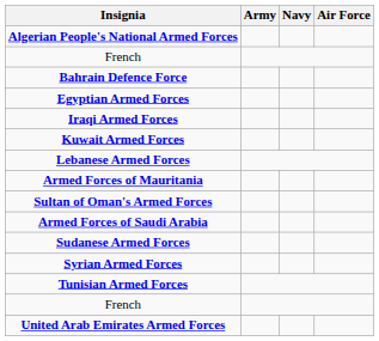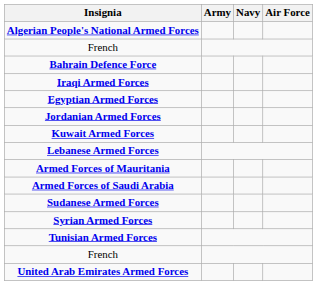rows swapped: Egyptian Armed Forces <-> Iraqi Armed Forces
+ row: Jordanian Armed Forces
- row: Sultan of Oman's Armed Forces
